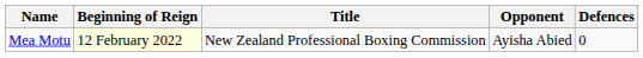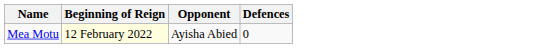- column: Title | New Zealand Professional Boxing Commission
